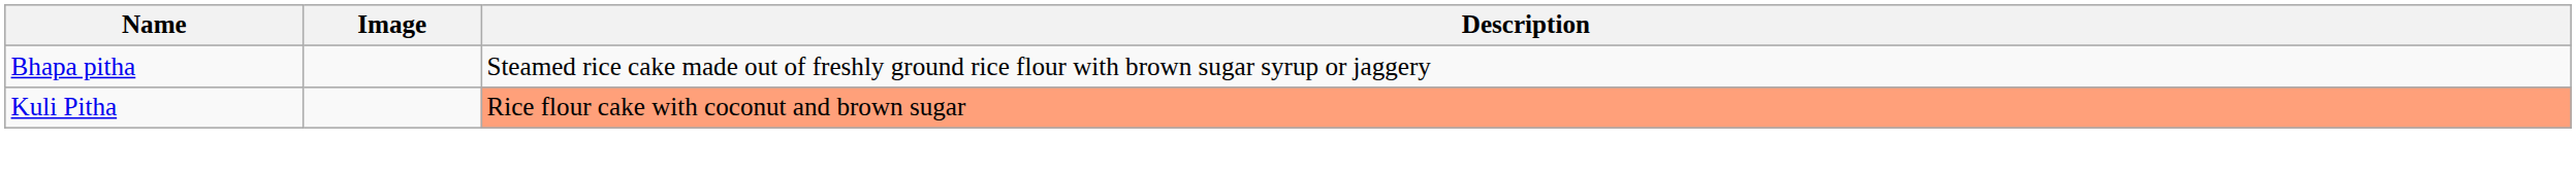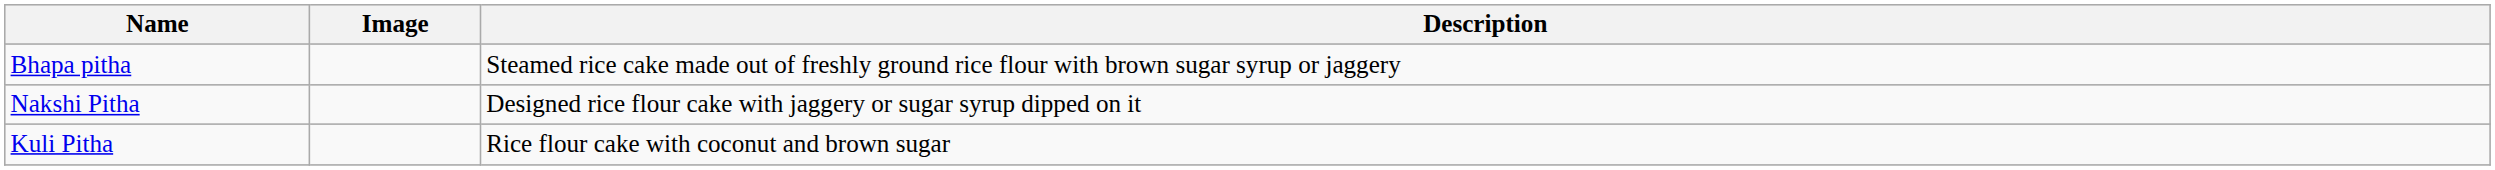+ row: Nakshi Pitha | Designed rice flour cake with jaggery or sugar syrup dipped on it
Kuli Pitha | Description: lightsalmon background -> no background
